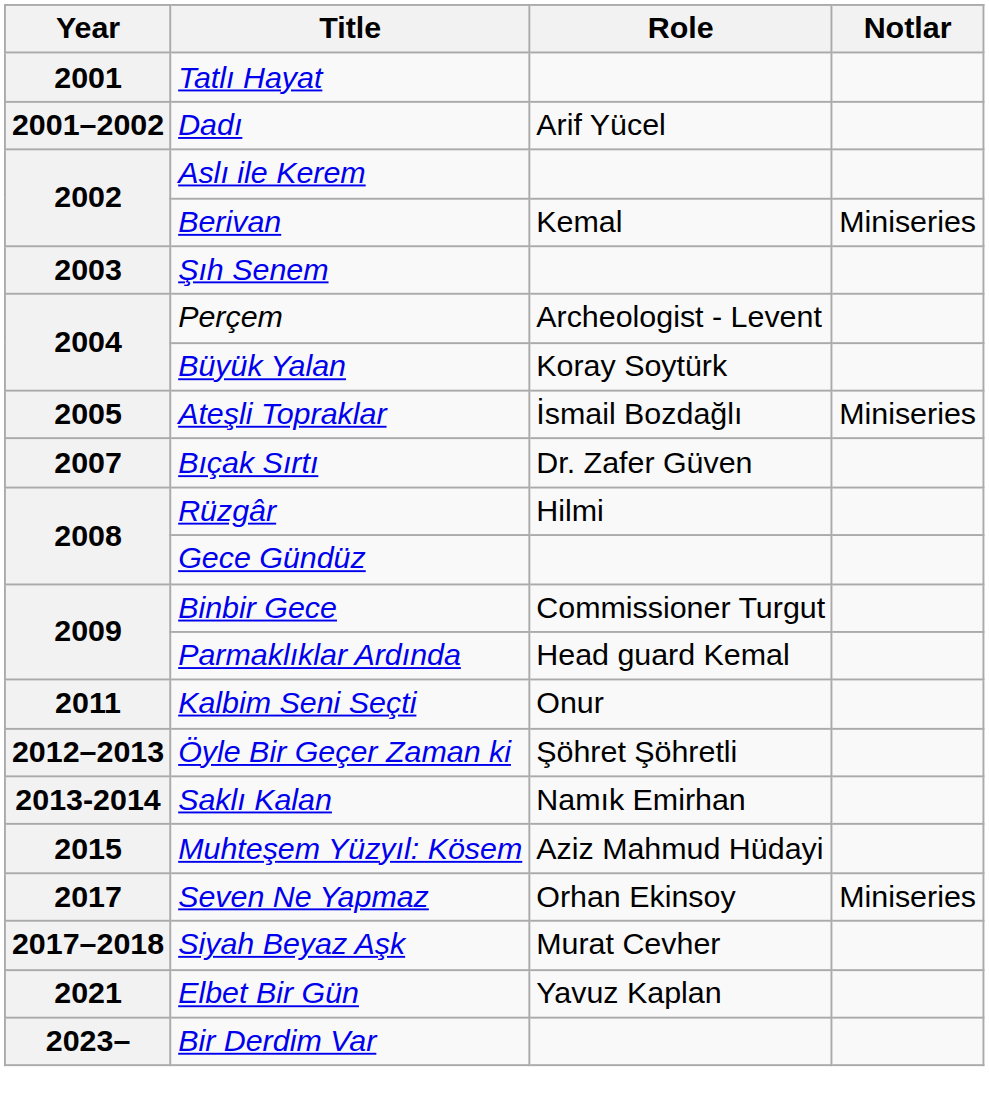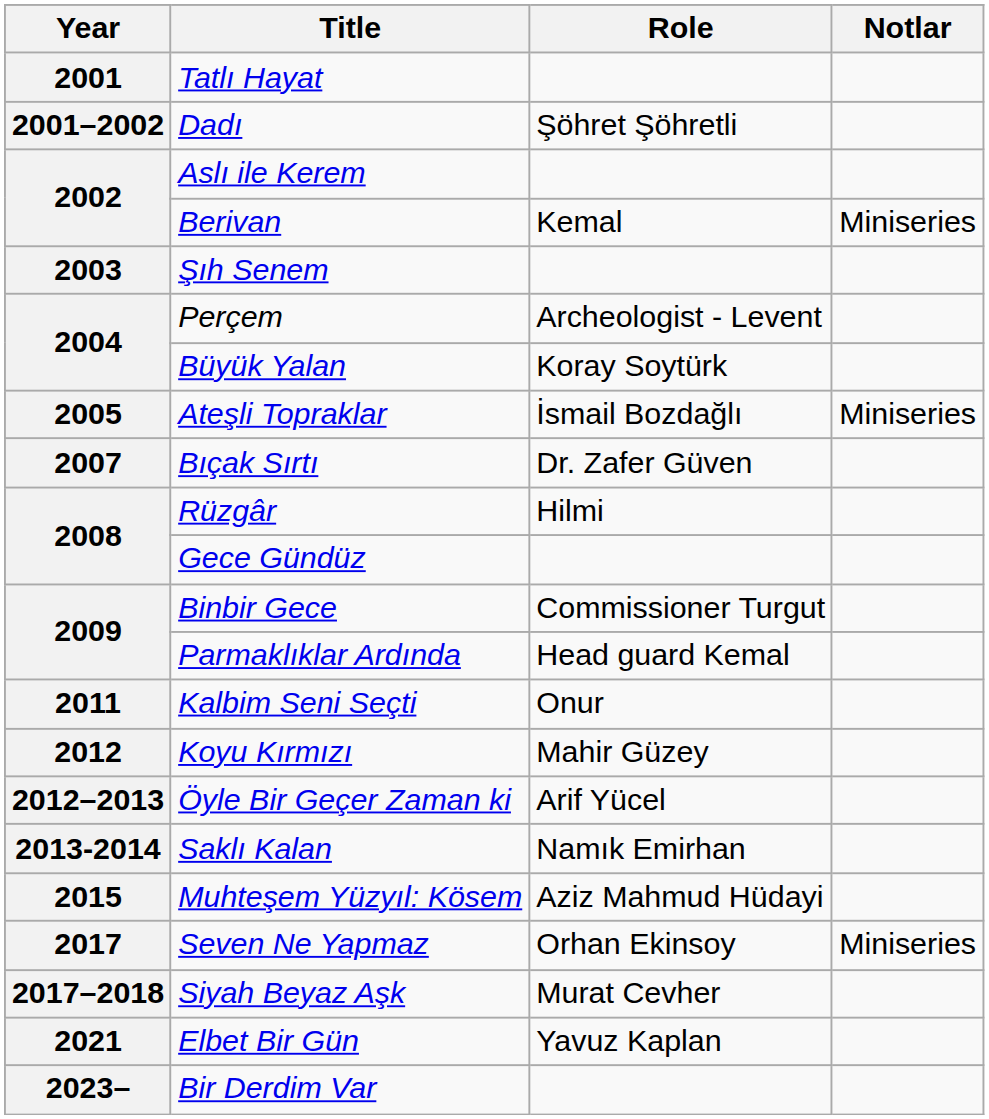Dadı | Role: Arif Yücel -> Şöhret Şöhretli
+ row: 2012 | Koyu Kırmızı | Mahir Güzey
Öyle Bir Geçer Zaman ki | Role: Şöhret Şöhretli -> Arif Yücel
